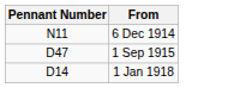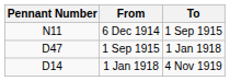+ column: To | 1 Sep 1915 | 1 Jan 1918 | 4 Nov 1919
